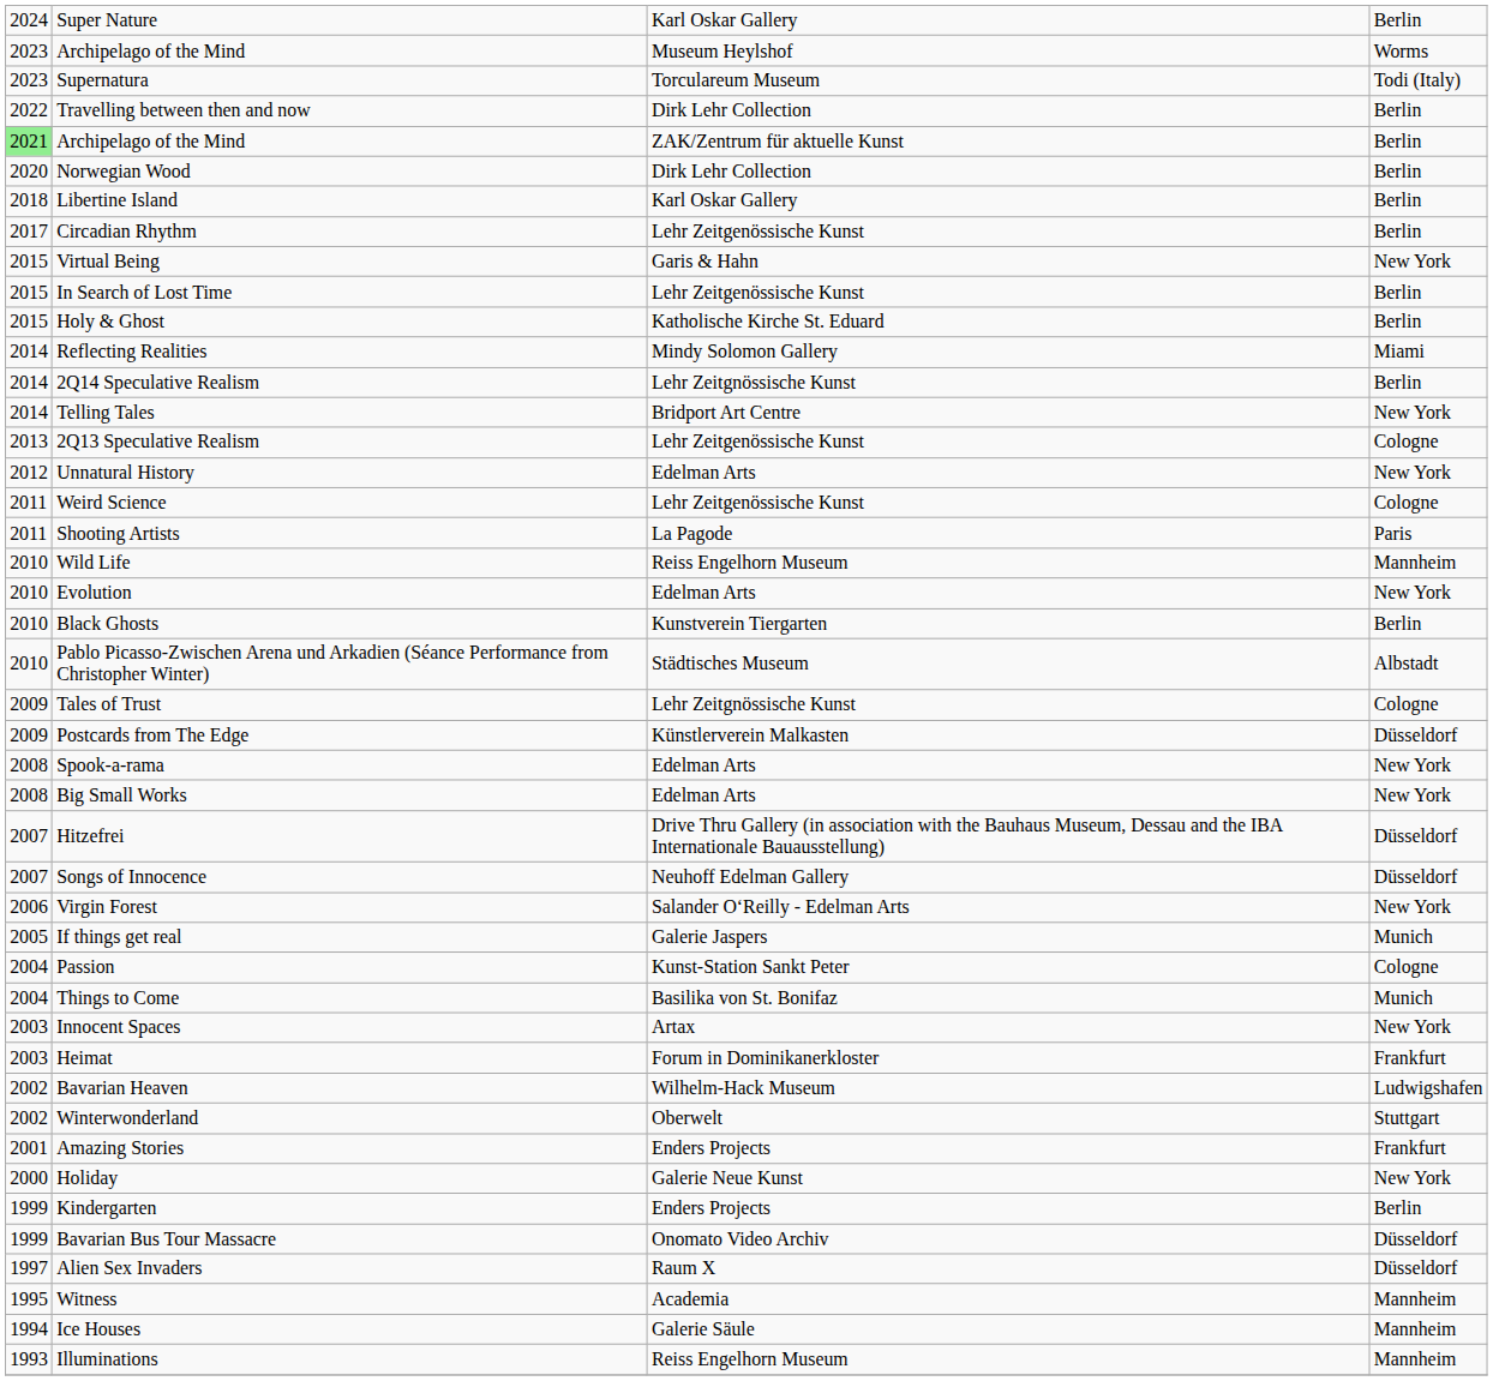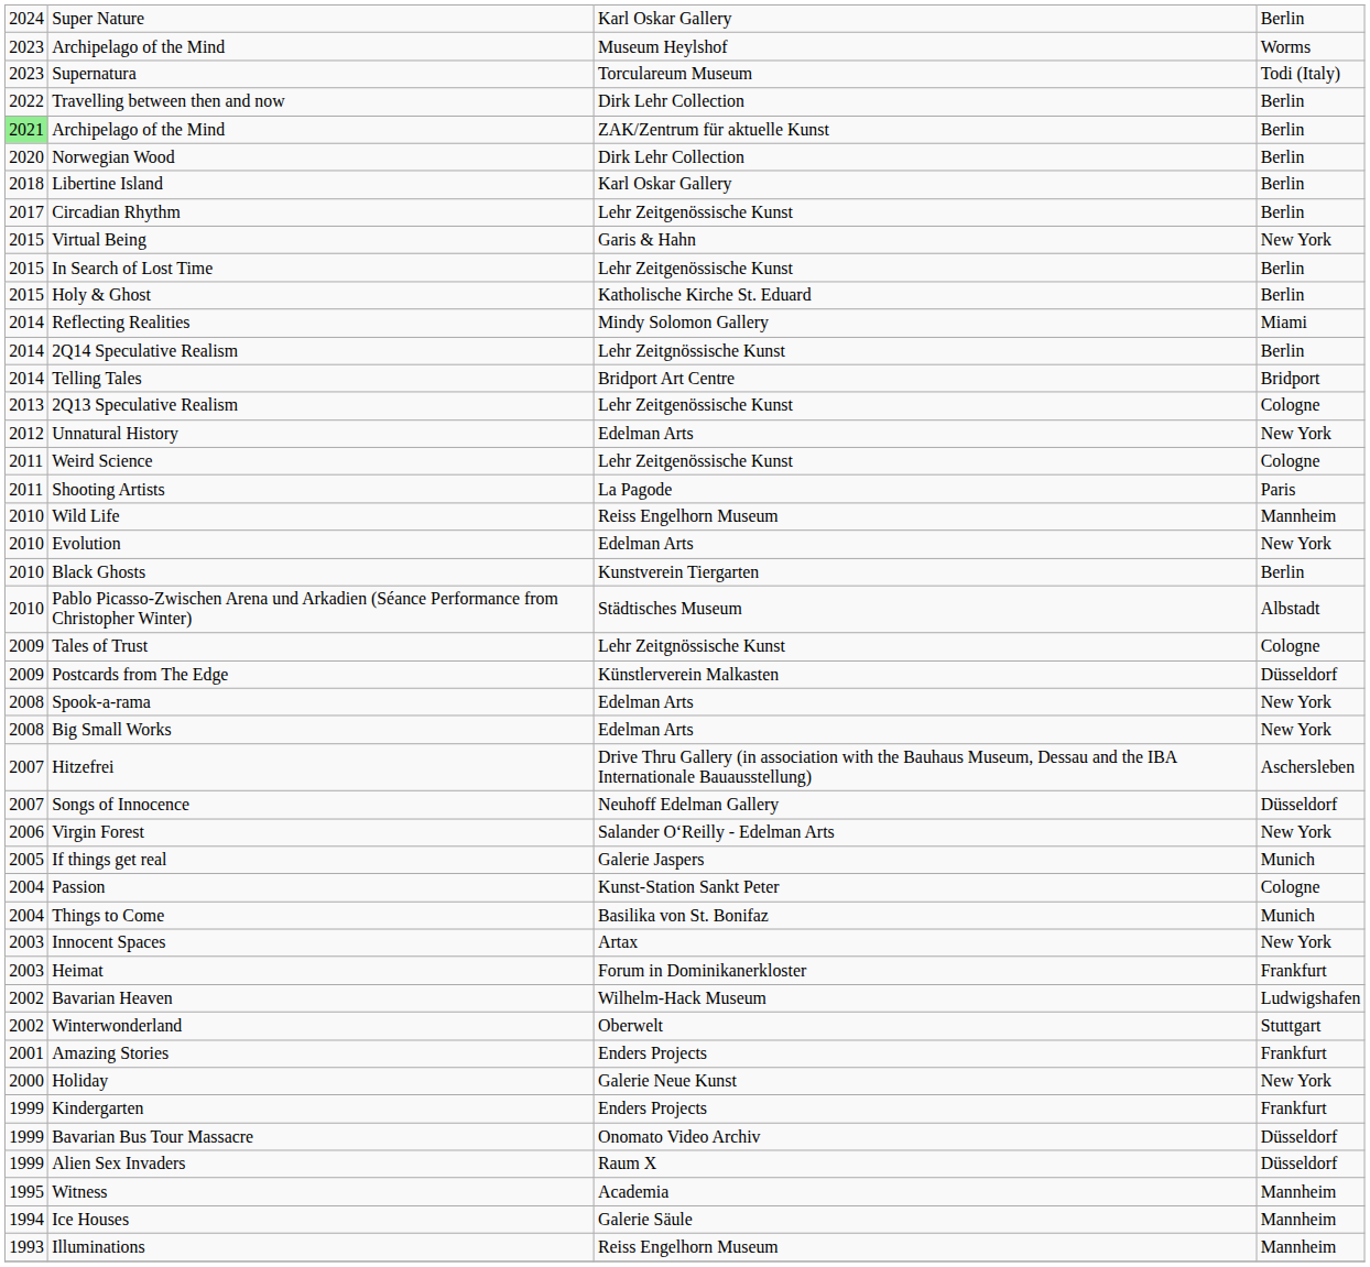Telling Tales | column 4: New York -> Bridport
Hitzefrei | column 4: Düsseldorf -> Aschersleben
Kindergarten | column 4: Berlin -> Frankfurt
Alien Sex Invaders | column 1: 1997 -> 1999
